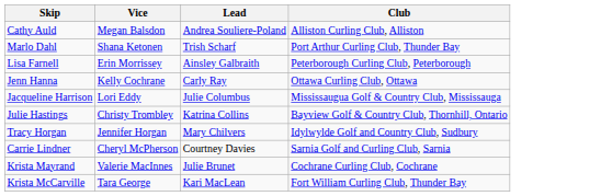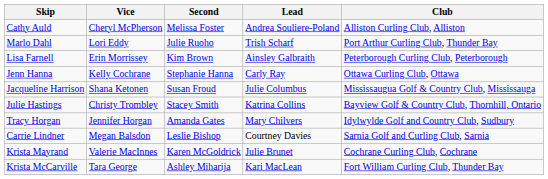+ column: Second | Melissa Foster | Julie Ruoho | Kim Brown | Stephanie Hanna | Susan Froud | Stacey Smith | Amanda Gates | Leslie Bishop | Karen McGoldrick | Ashley Miharija
Cathy Auld | Vice: Megan Balsdon -> Cheryl McPherson
Marlo Dahl | Vice: Shana Ketonen -> Lori Eddy
Jacqueline Harrison | Vice: Lori Eddy -> Shana Ketonen
Carrie Lindner | Vice: Cheryl McPherson -> Megan Balsdon
